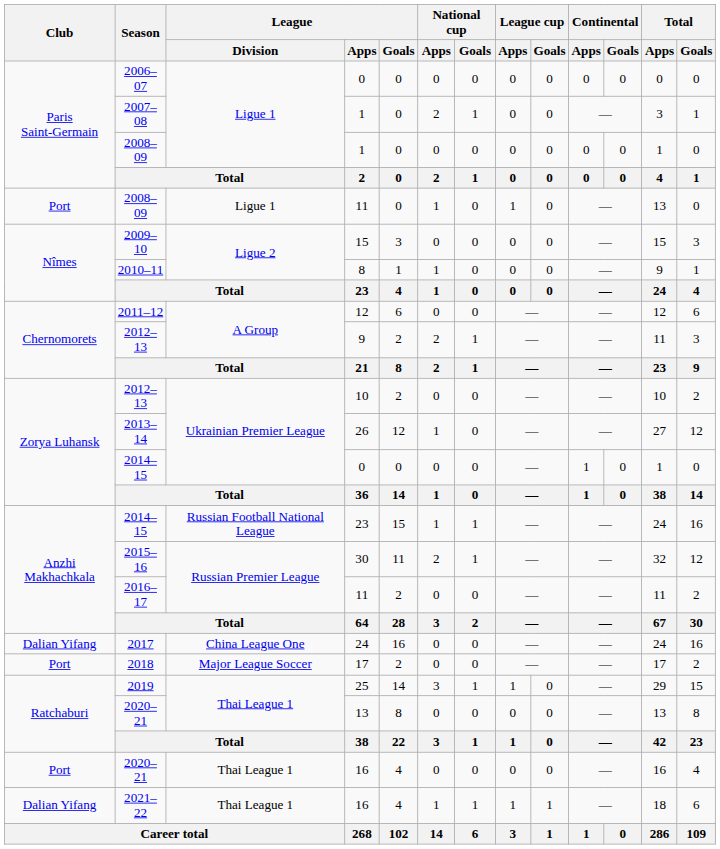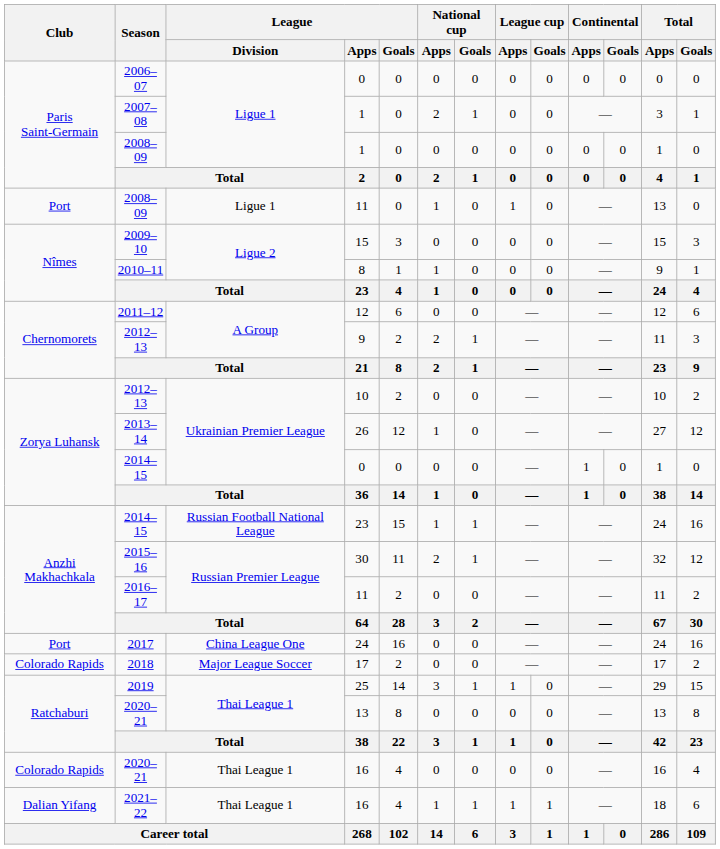2017 | Club: Dalian Yifang -> Port
2018 | Club: Port -> Colorado Rapids
2020–21 / 16 | Club: Port -> Colorado Rapids
